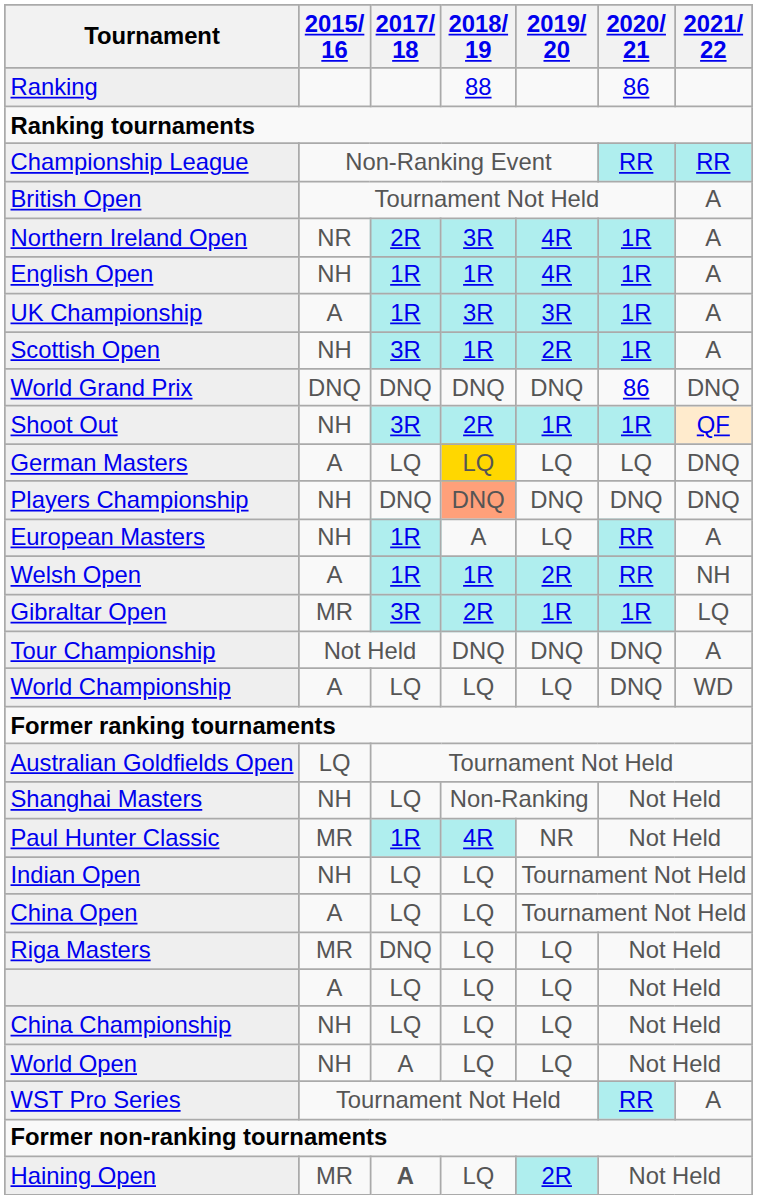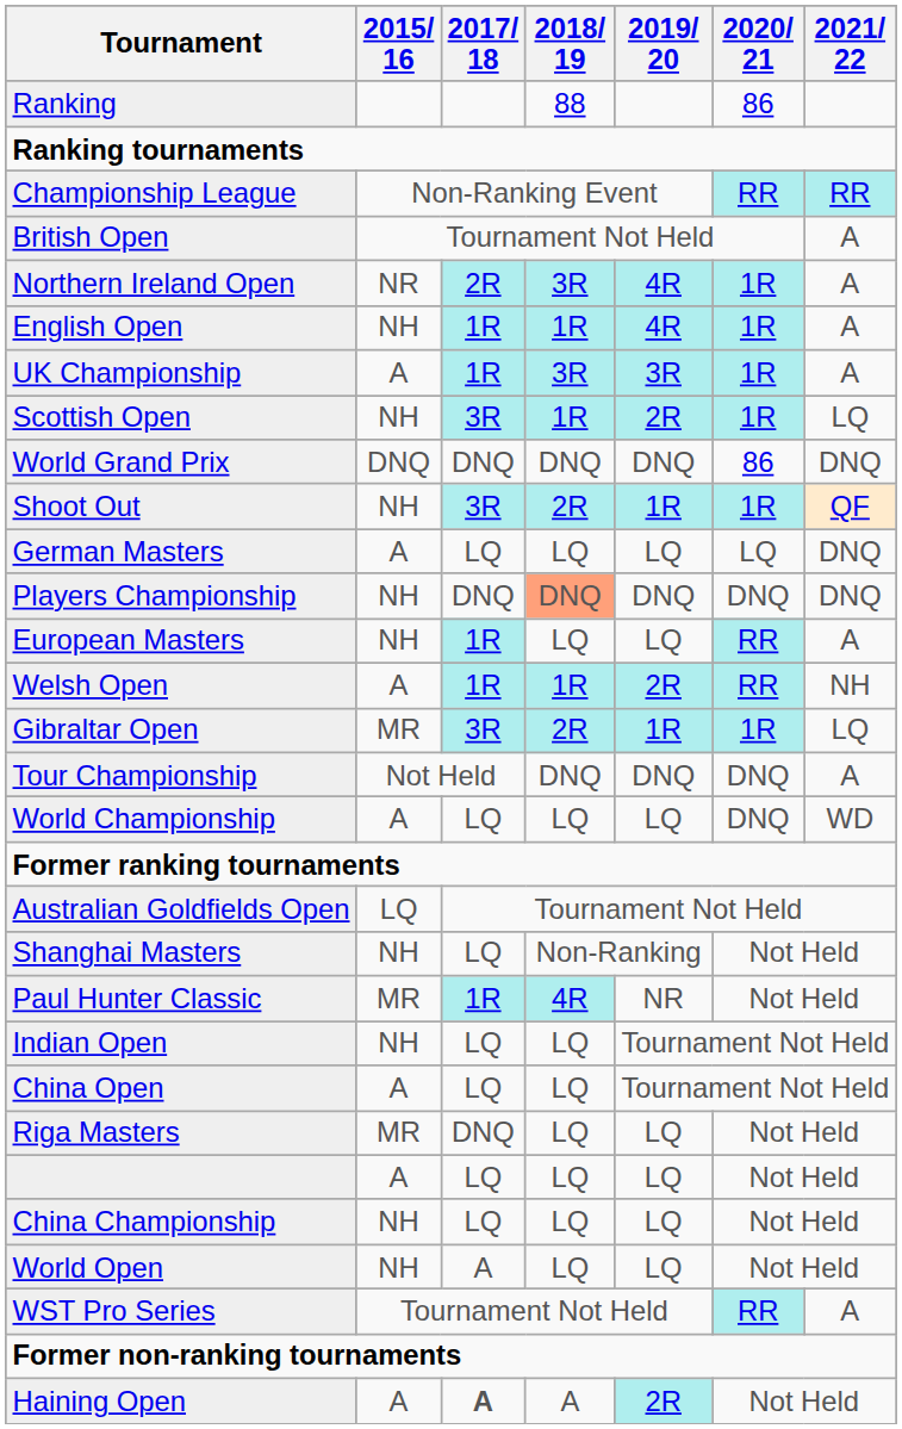Scottish Open | 2021/ 22: A -> LQ
German Masters | 2018/ 19: gold background -> no background
European Masters | 2018/ 19: A -> LQ
Haining Open | 2015/ 16: MR -> A
Haining Open | 2018/ 19: LQ -> A
